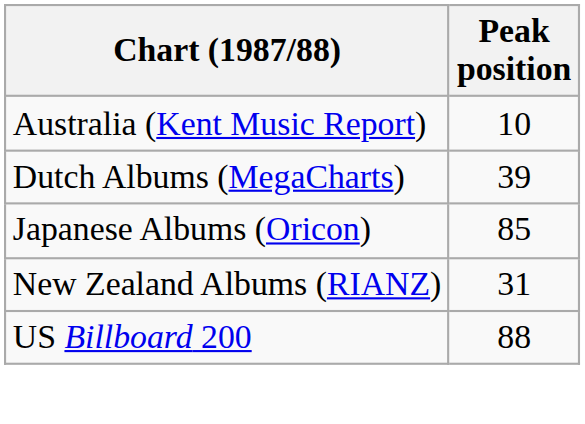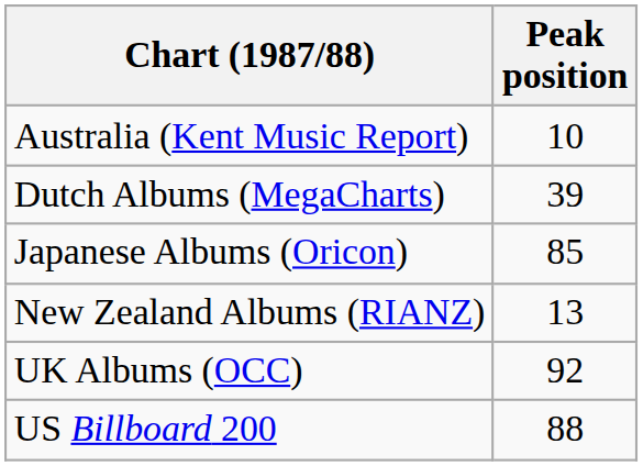New Zealand Albums (RIANZ) | Peak position: 31 -> 13
+ row: UK Albums (OCC) | 92
